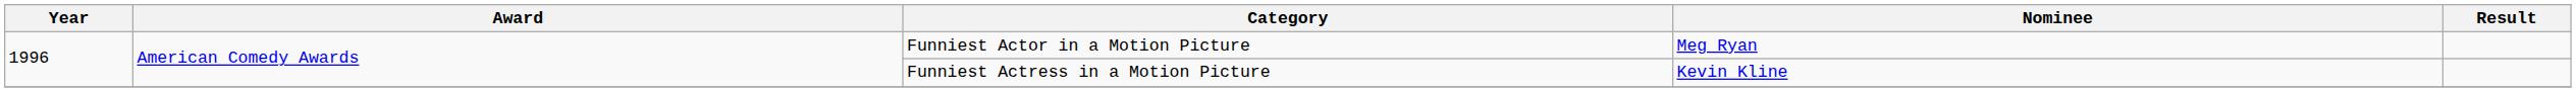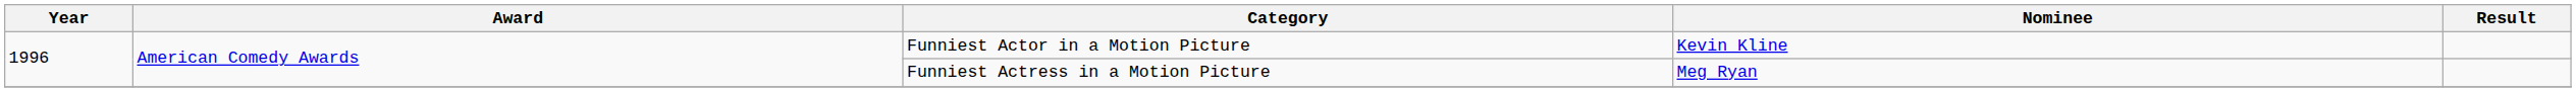Funniest Actor in a Motion Picture | Nominee: Meg Ryan -> Kevin Kline
Funniest Actress in a Motion Picture | Nominee: Kevin Kline -> Meg Ryan
